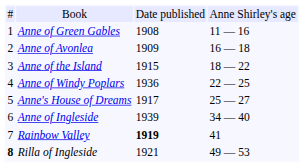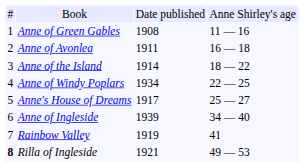Anne of Avonlea | column 3: 1909 -> 1911
Anne of the Island | column 3: 1915 -> 1914
Anne of Windy Poplars | column 3: 1936 -> 1934
Rainbow Valley | column 3: bold -> normal
